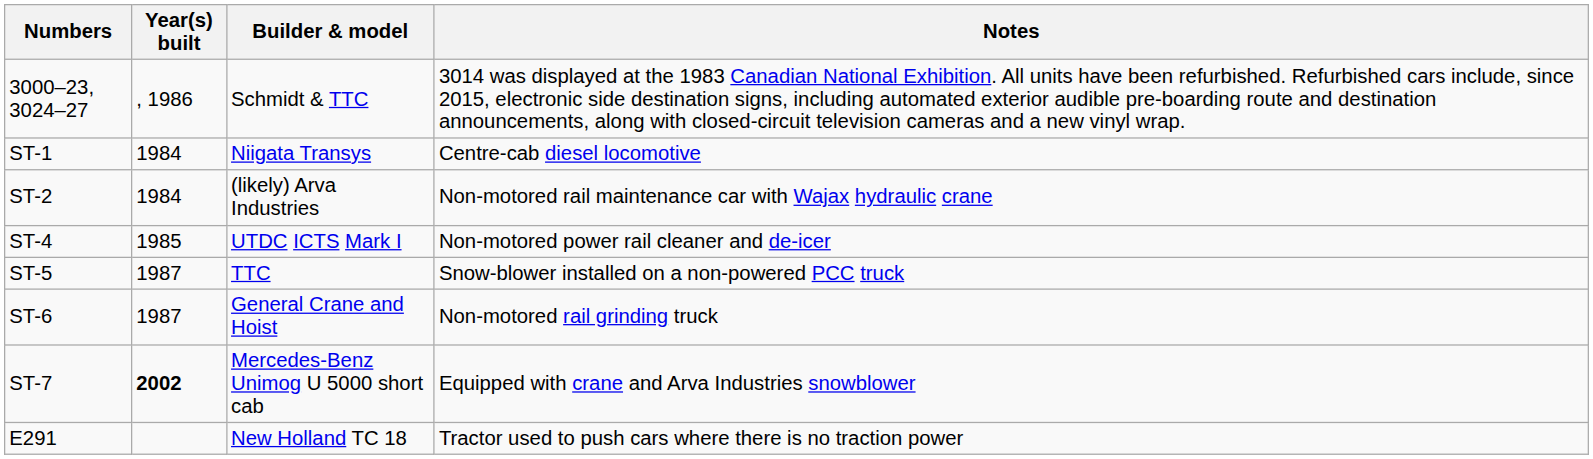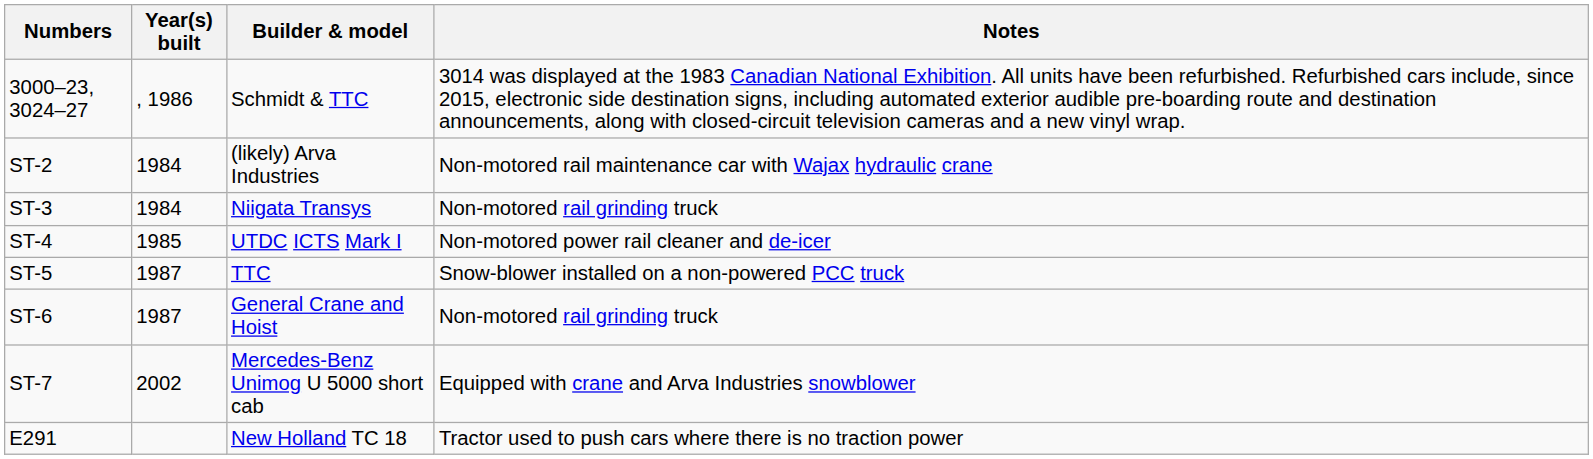- row: ST-1 | 1984 | Niigata Transys | Centre-cab diesel locomotive
+ row: ST-3 | 1984 | Niigata Transys | Non-motored rail grinding truck
ST-7 | Year(s) built: bold -> normal
